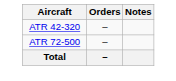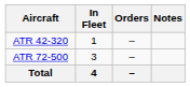+ column: In Fleet | 1 | 3 | 4
